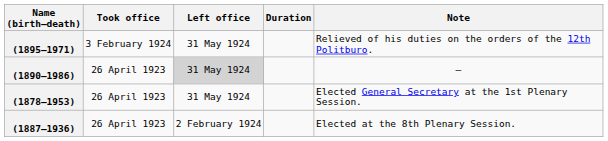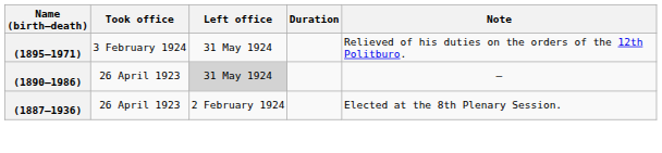- row: (1878–1953) | 26 April 1923 | 31 May 1924 | Elected General Secretary at the 1st Plenary Session.
